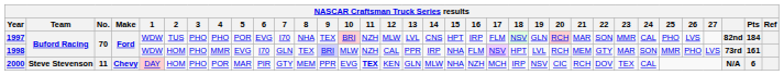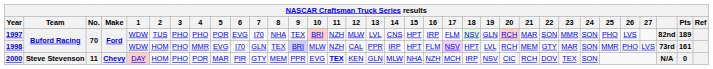1997 | 24: CAL -> SON
1997 | Pts: 184 -> 189
1998 | 15: NHA -> HPT
2000 | 24: CAL -> SON
2000 | Pts: 6 -> 0
